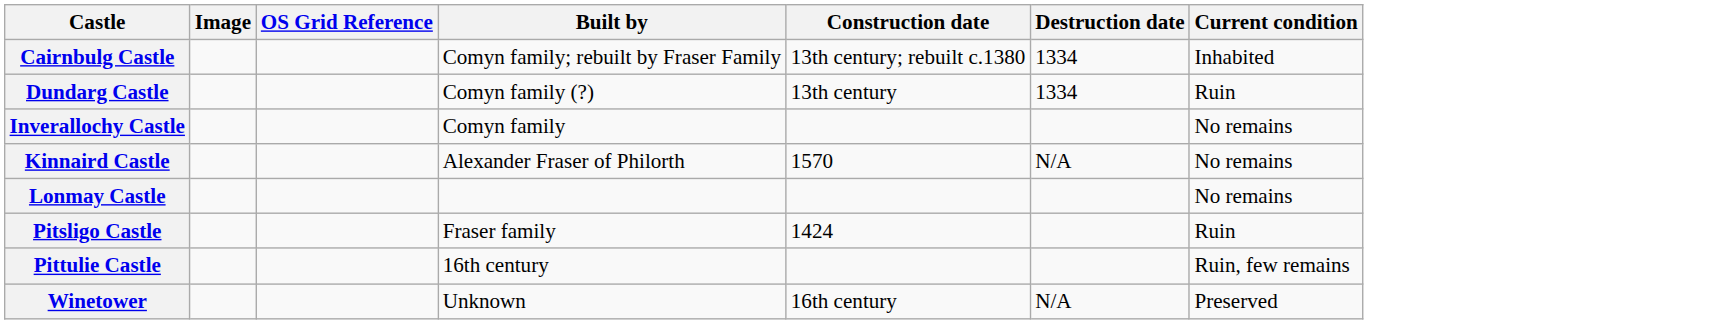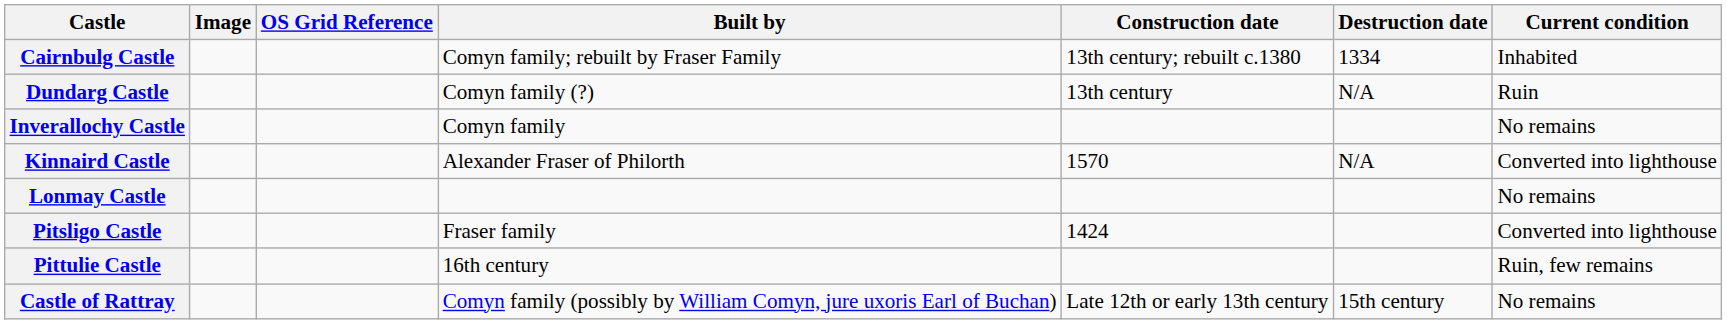Dundarg Castle | Destruction date: 1334 -> N/A
Kinnaird Castle | Current condition: No remains -> Converted into lighthouse
Pitsligo Castle | Current condition: Ruin -> Converted into lighthouse
+ row: Castle of Rattray | Comyn family (possibly by William Comyn, jure uxoris Earl of Buchan) | Late 12th or early 13th century | 15th century | No remains
- row: Winetower | Unknown | 16th century | N/A | Preserved
